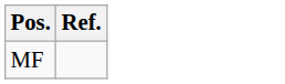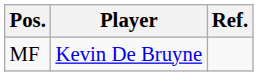+ column: Player | Kevin De Bruyne
